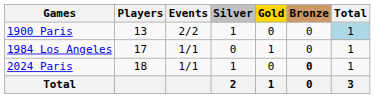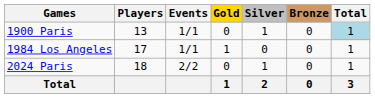columns swapped: Gold <-> Silver
1900 Paris | Events: 2/2 -> 1/1
2024 Paris | Events: 1/1 -> 2/2
2024 Paris | Bronze: bold -> normal
